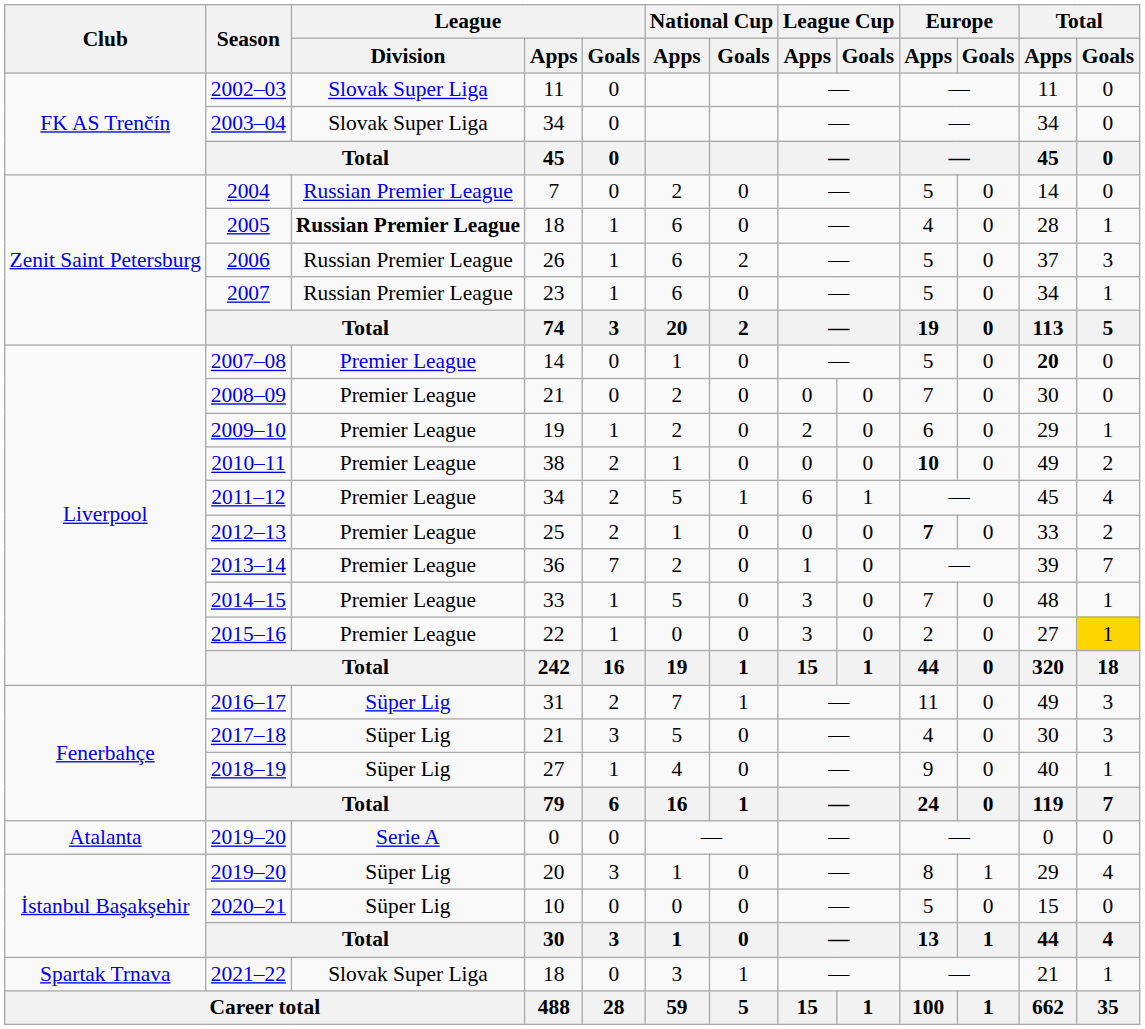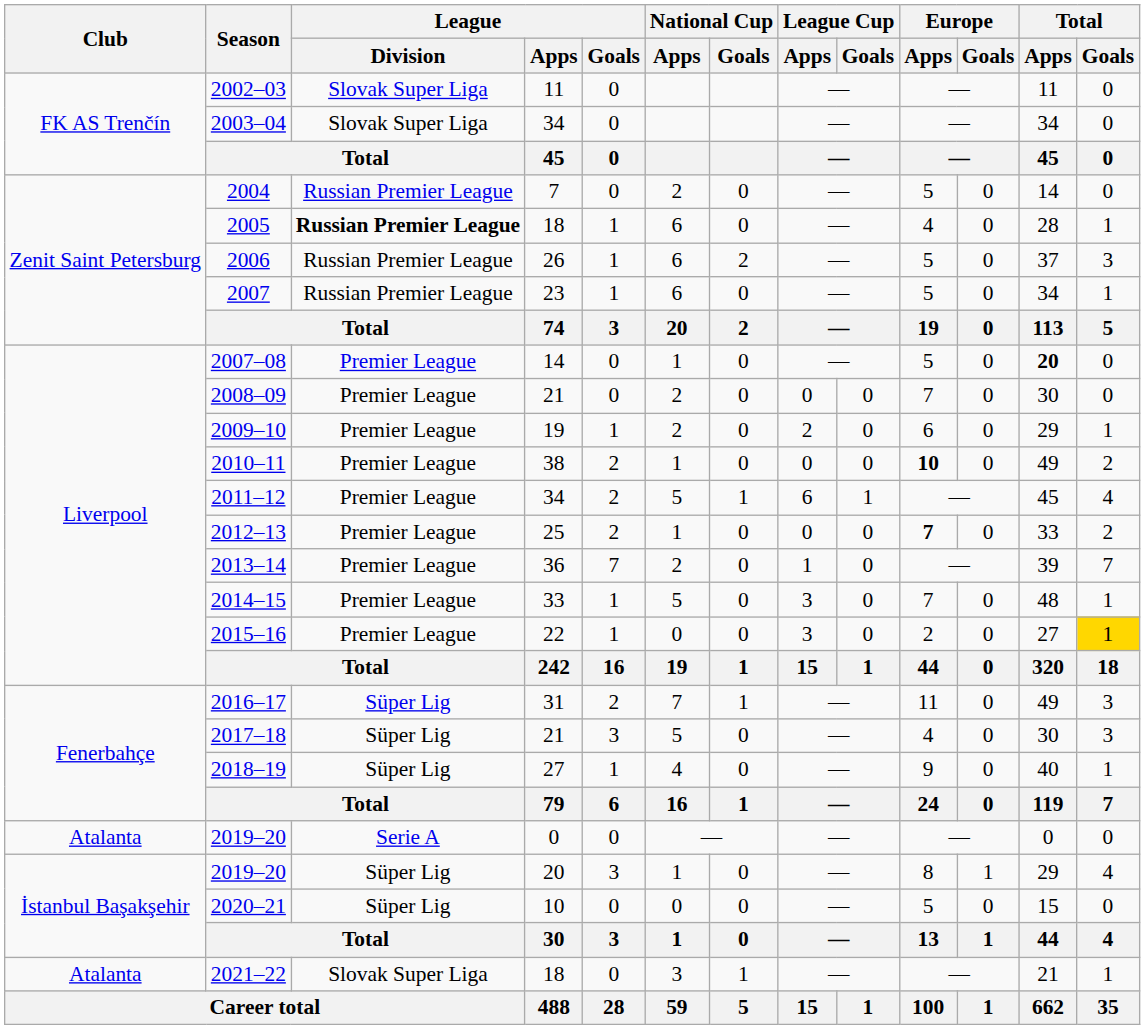2021–22 | Club: Spartak Trnava -> Atalanta
